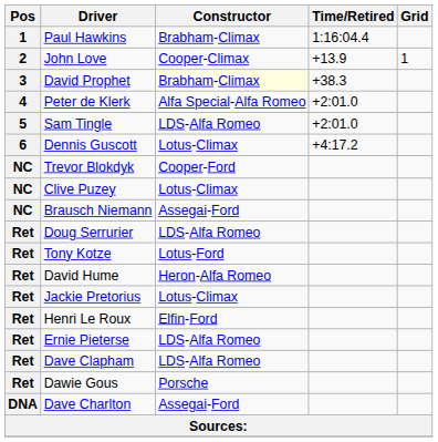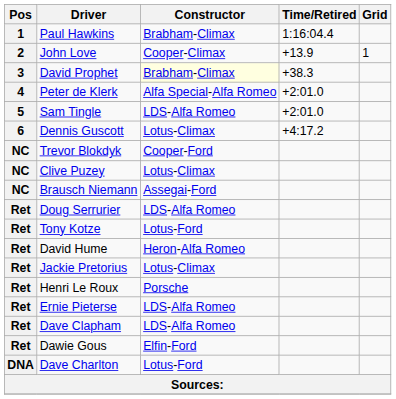Henri Le Roux | Constructor: Elfin-Ford -> Porsche
Dawie Gous | Constructor: Porsche -> Elfin-Ford
Dave Charlton | Constructor: Assegai-Ford -> Lotus-Ford
